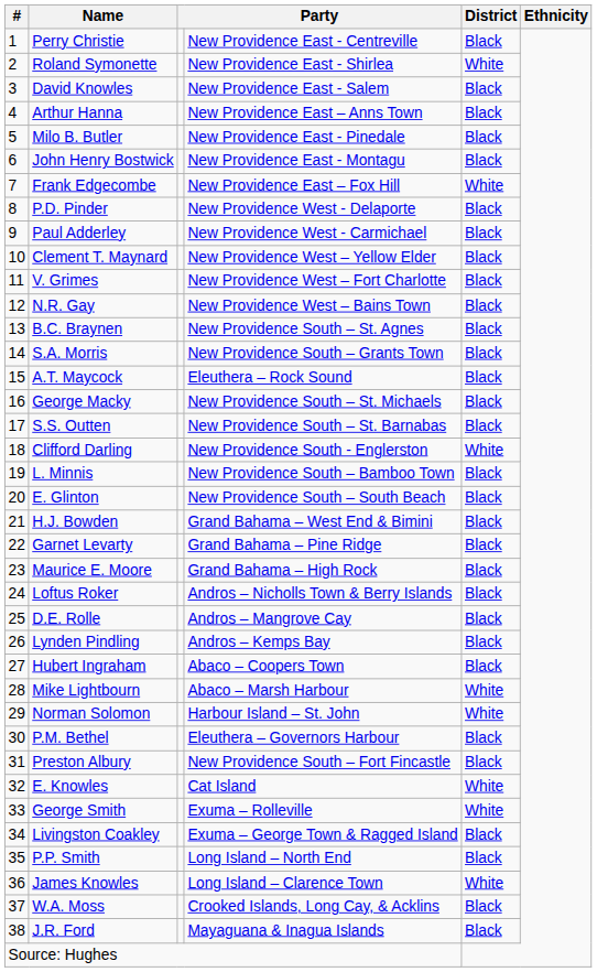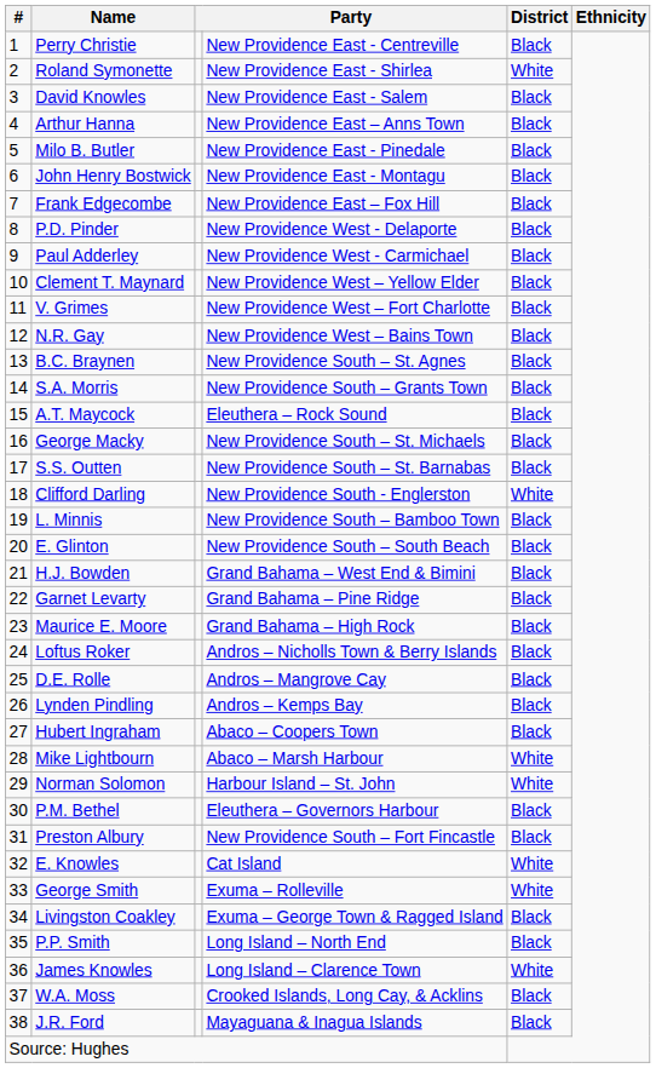Frank Edgecombe | District: White -> Black
